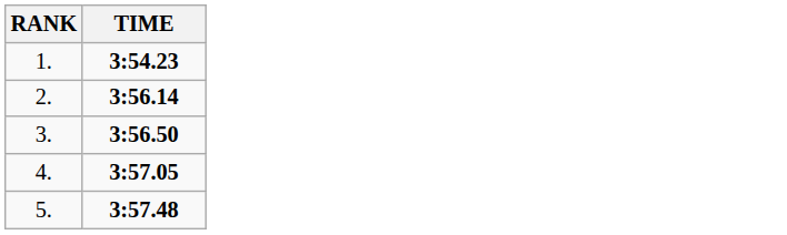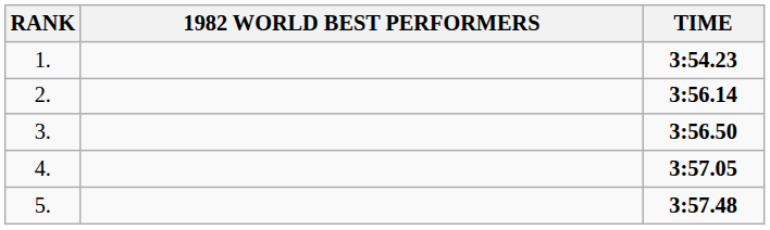+ column: 1982 WORLD BEST PERFORMERS
